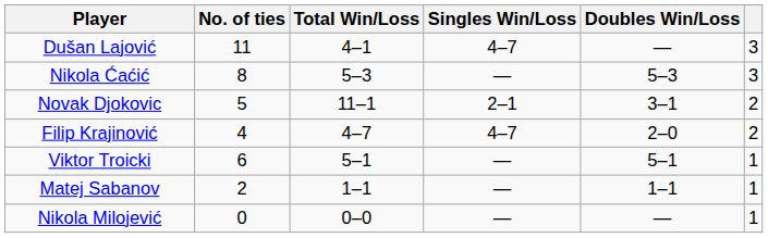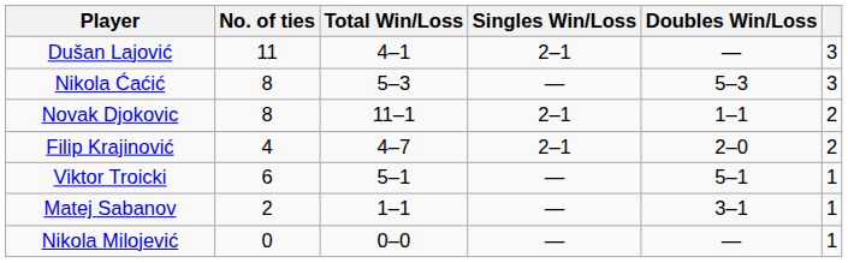Dušan Lajović | Singles Win/Loss: 4–7 -> 2–1
Novak Djokovic | No. of ties: 5 -> 8
Novak Djokovic | Doubles Win/Loss: 3–1 -> 1–1
Filip Krajinović | Singles Win/Loss: 4–7 -> 2–1
Matej Sabanov | Doubles Win/Loss: 1–1 -> 3–1
